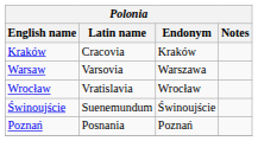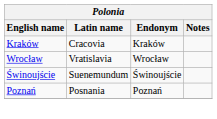- row: Warsaw | Varsovia | Warszawa
